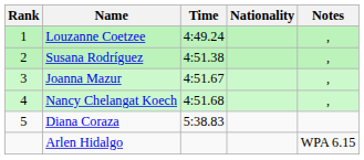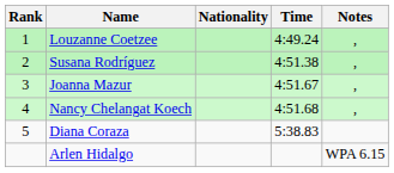columns swapped: Nationality <-> Time
